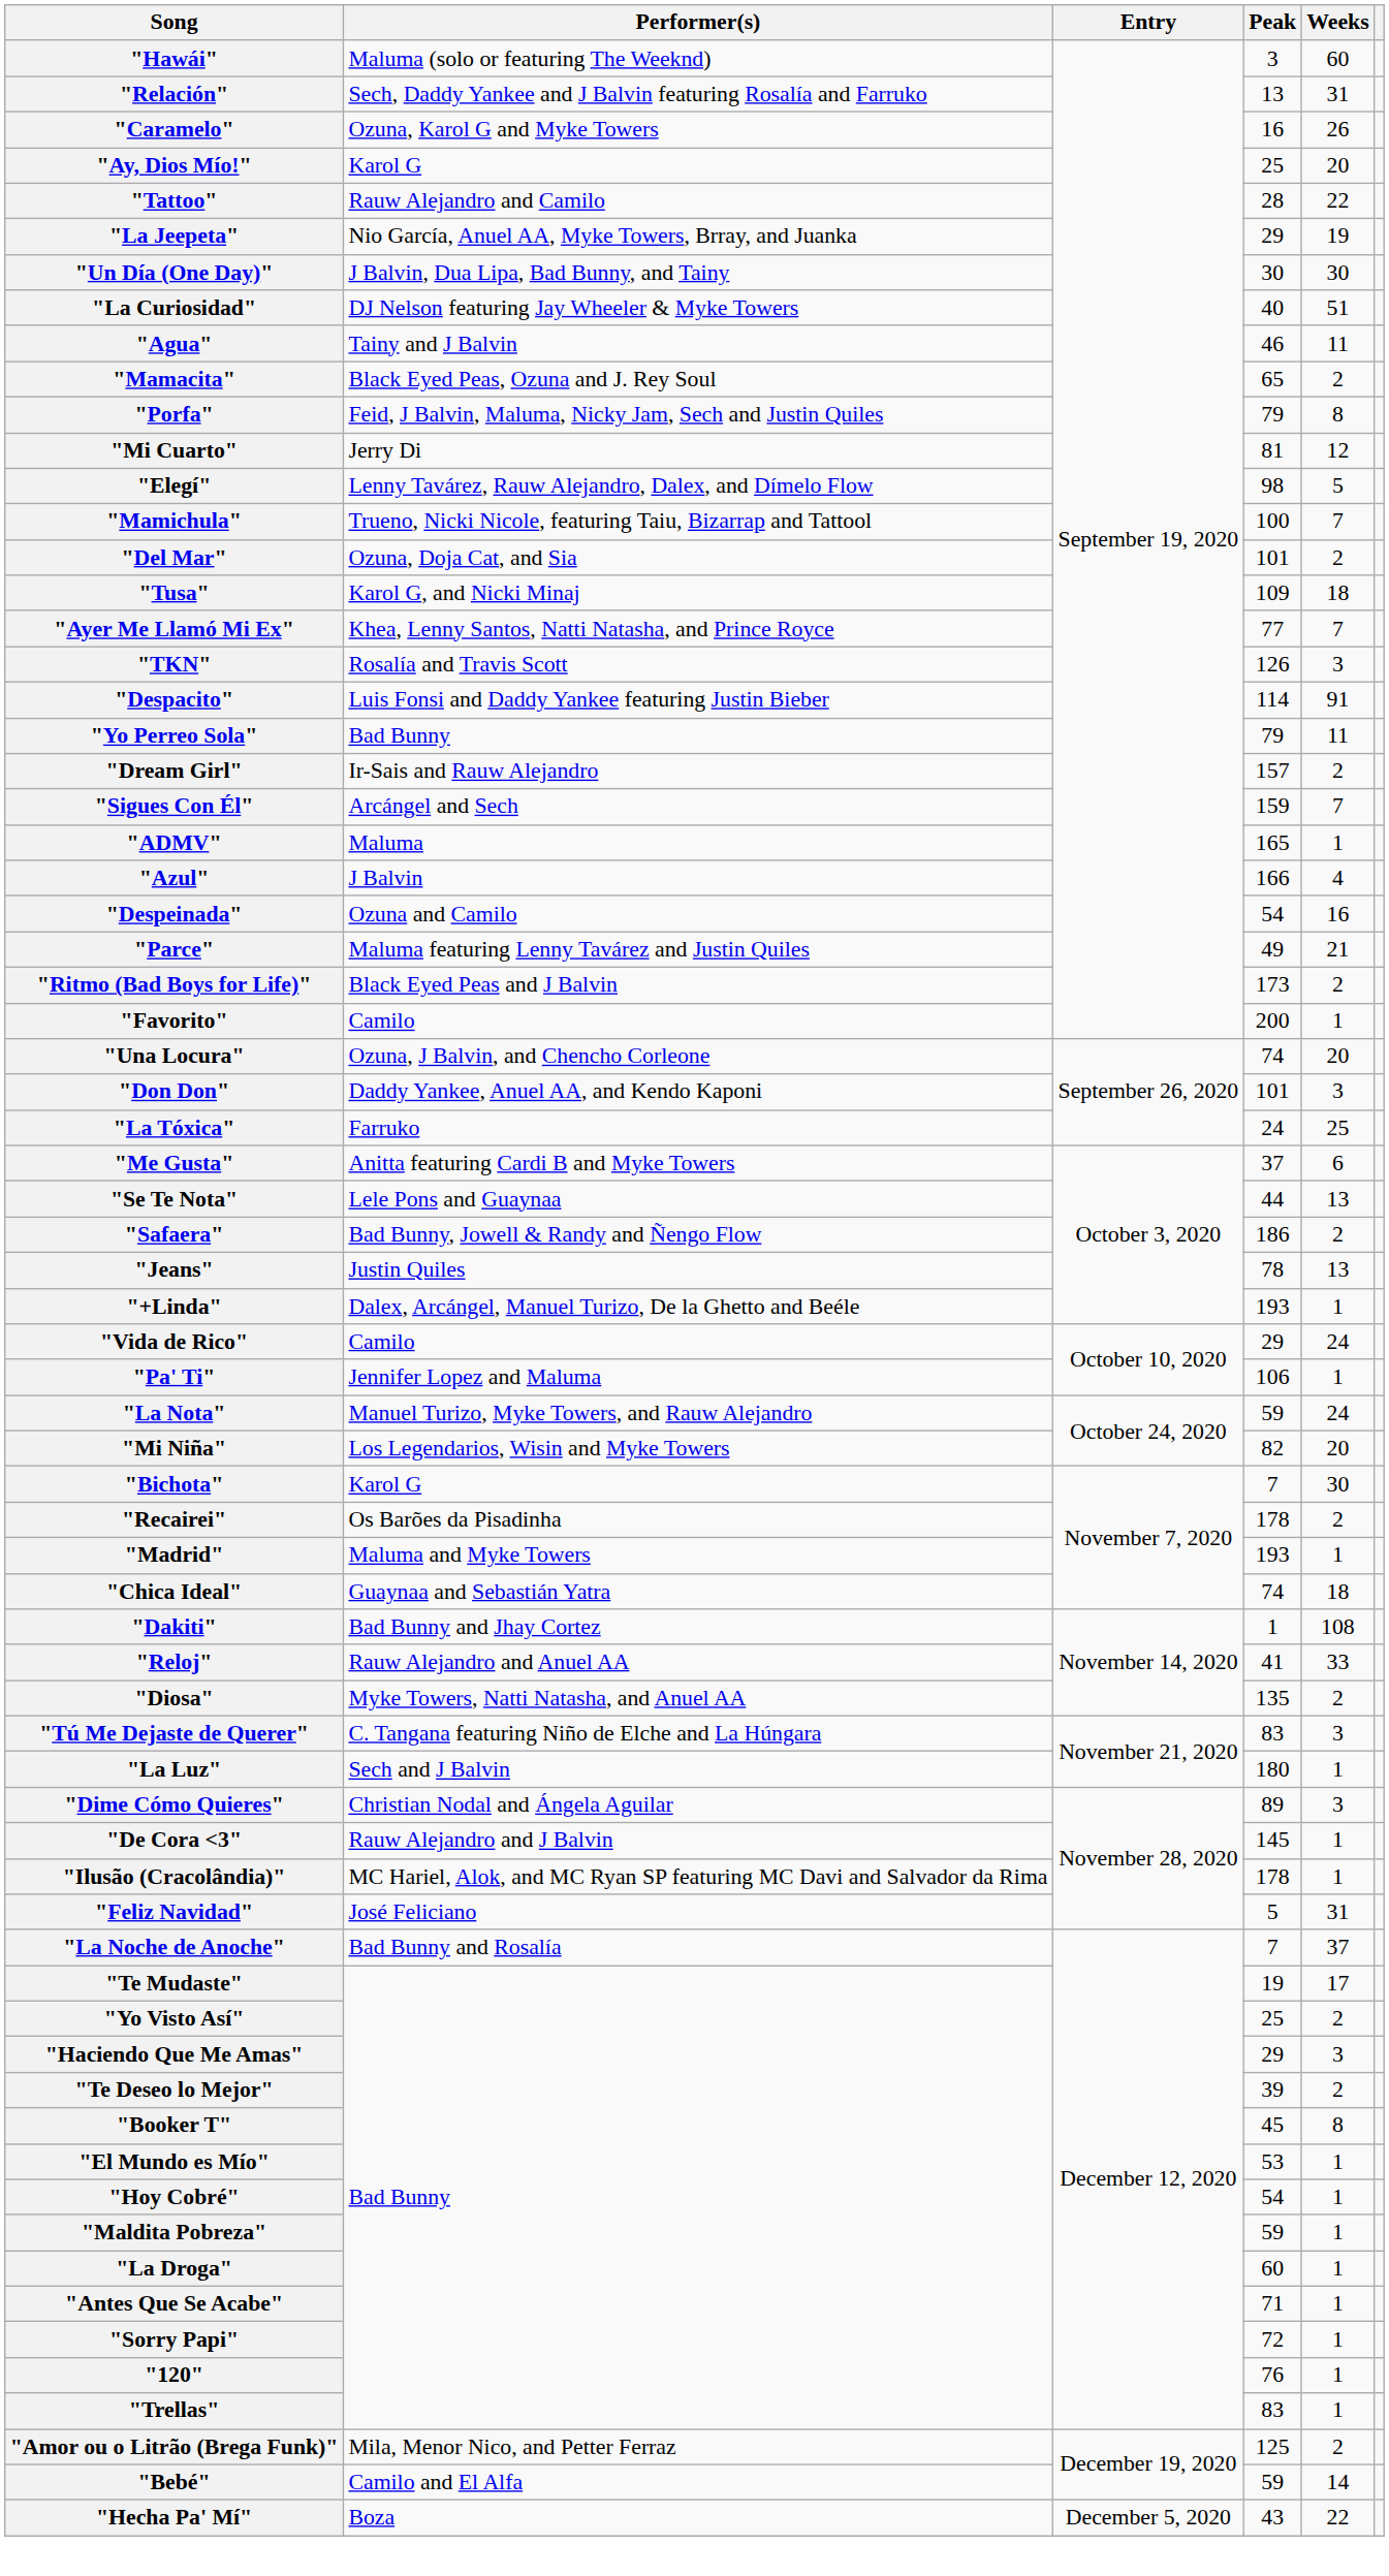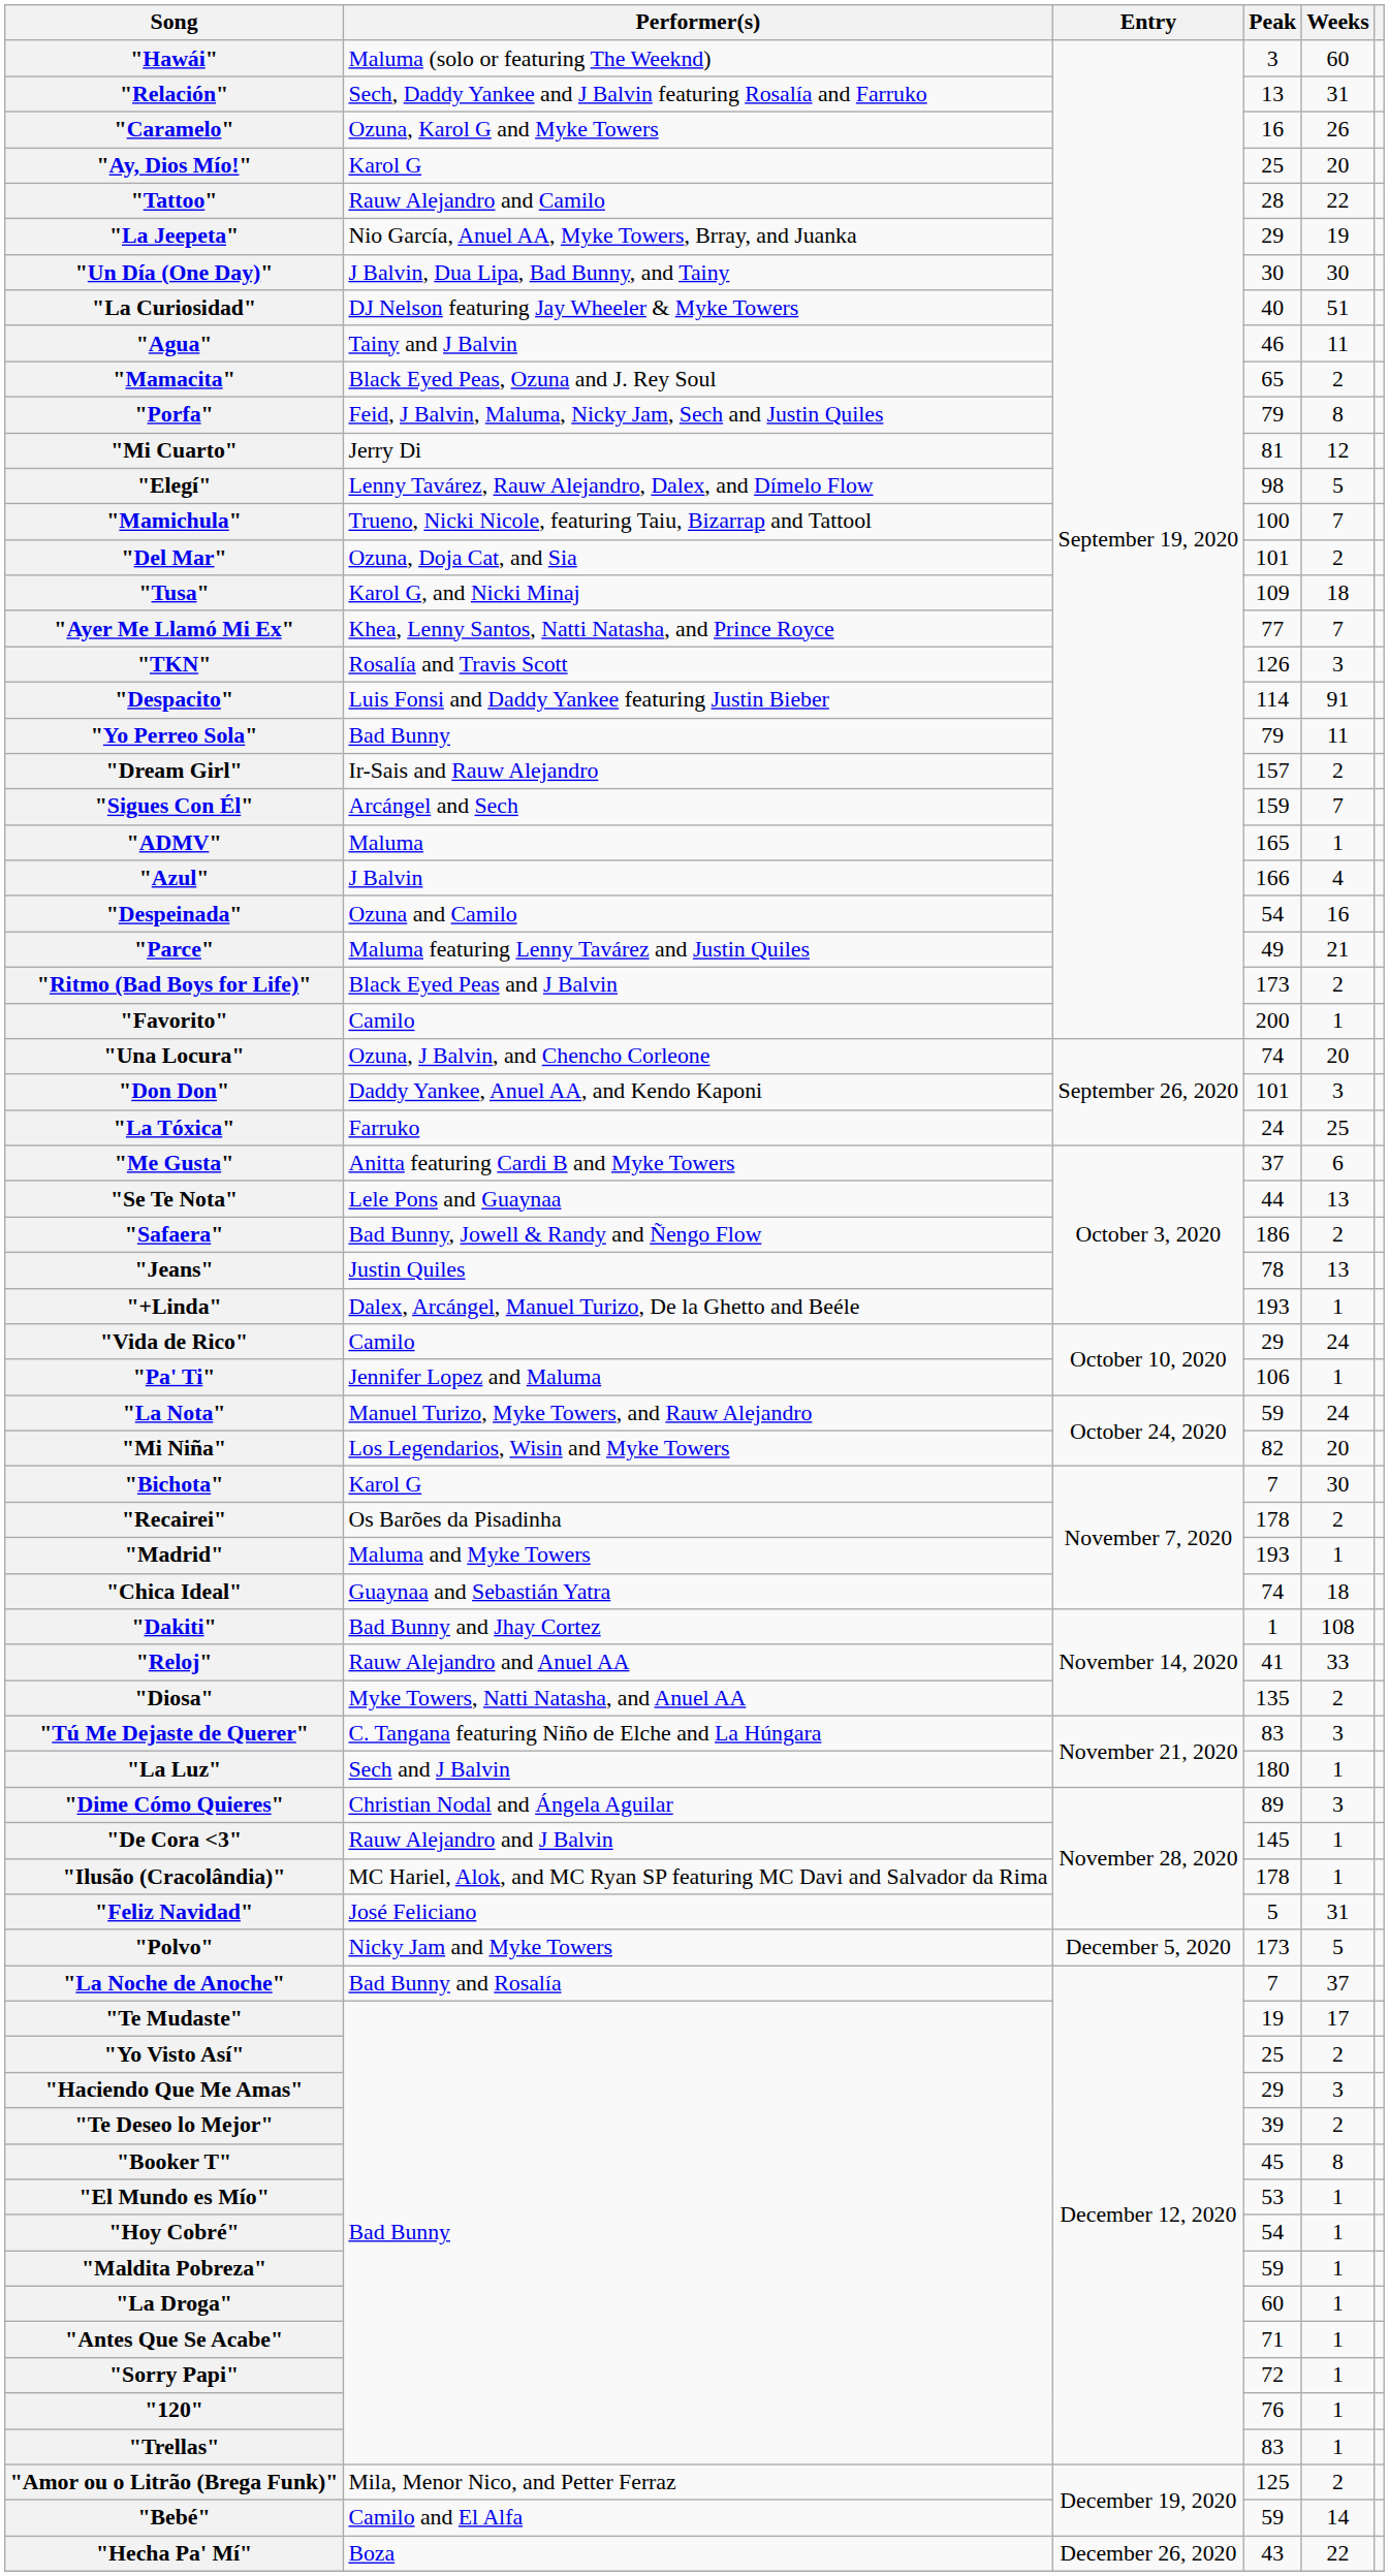+ row: "Polvo" | Nicky Jam and Myke Towers | December 5, 2020 | 173 | 5
"Hecha Pa' Mí" | Entry: December 5, 2020 -> December 26, 2020
